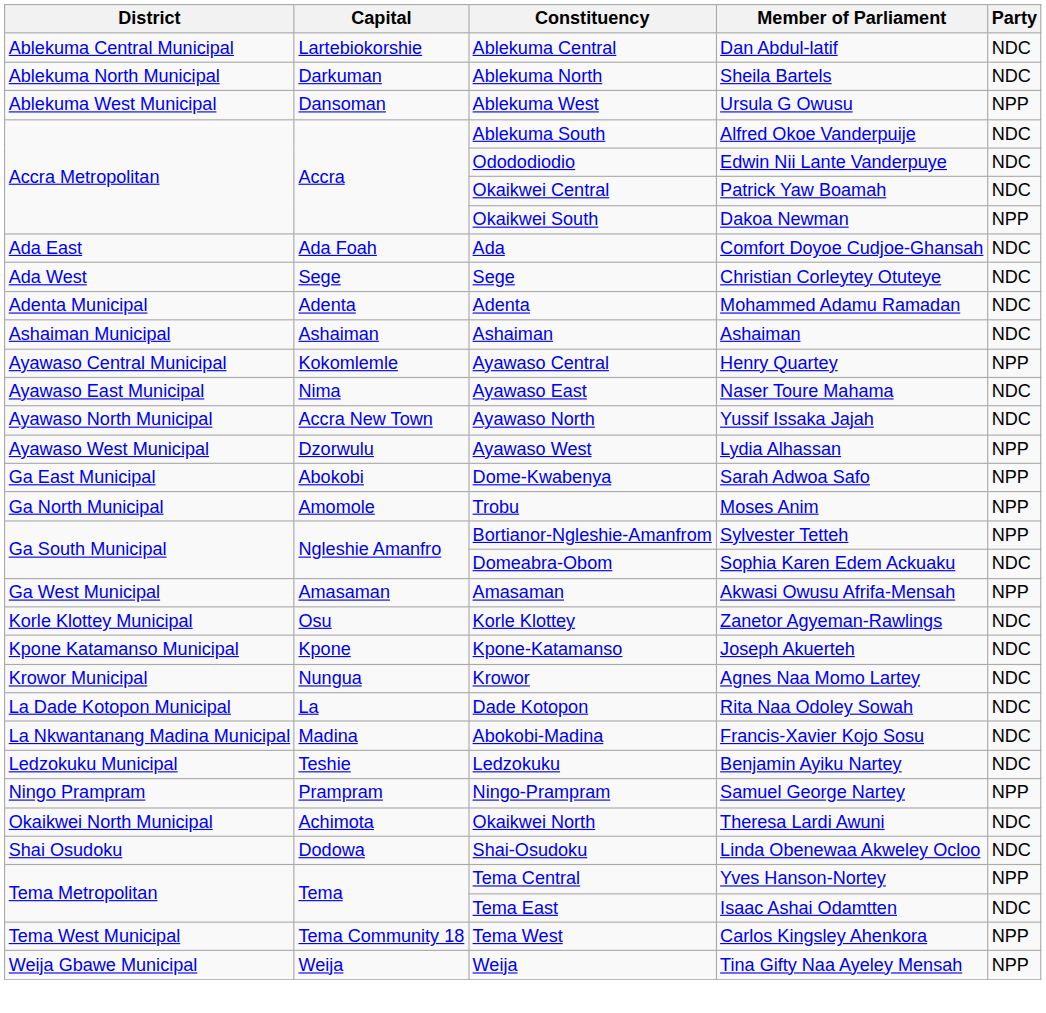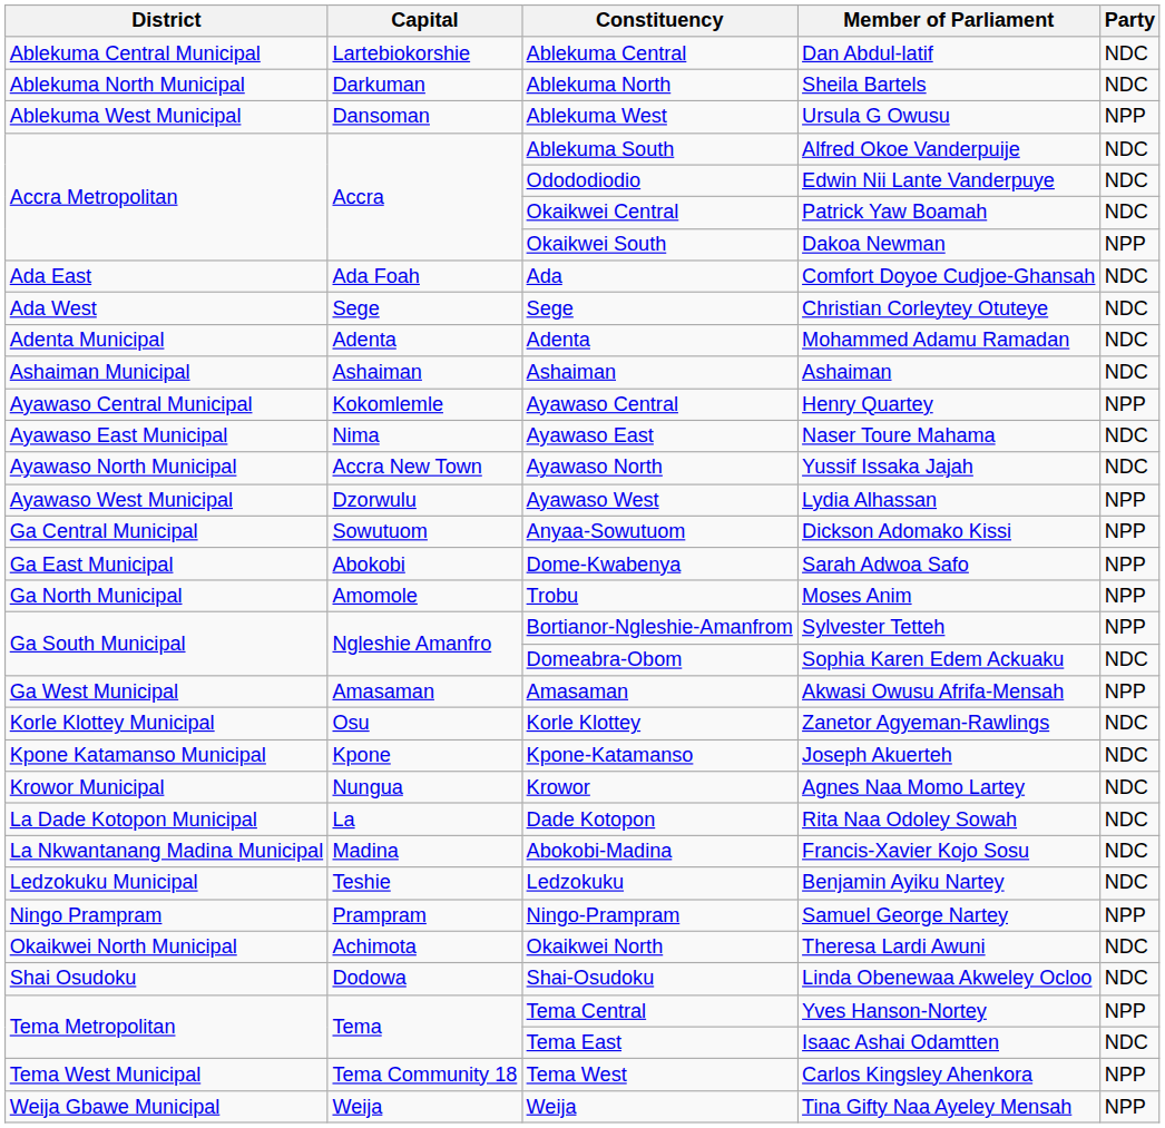+ row: Ga Central Municipal | Sowutuom | Anyaa-Sowutuom | Dickson Adomako Kissi | NPP
